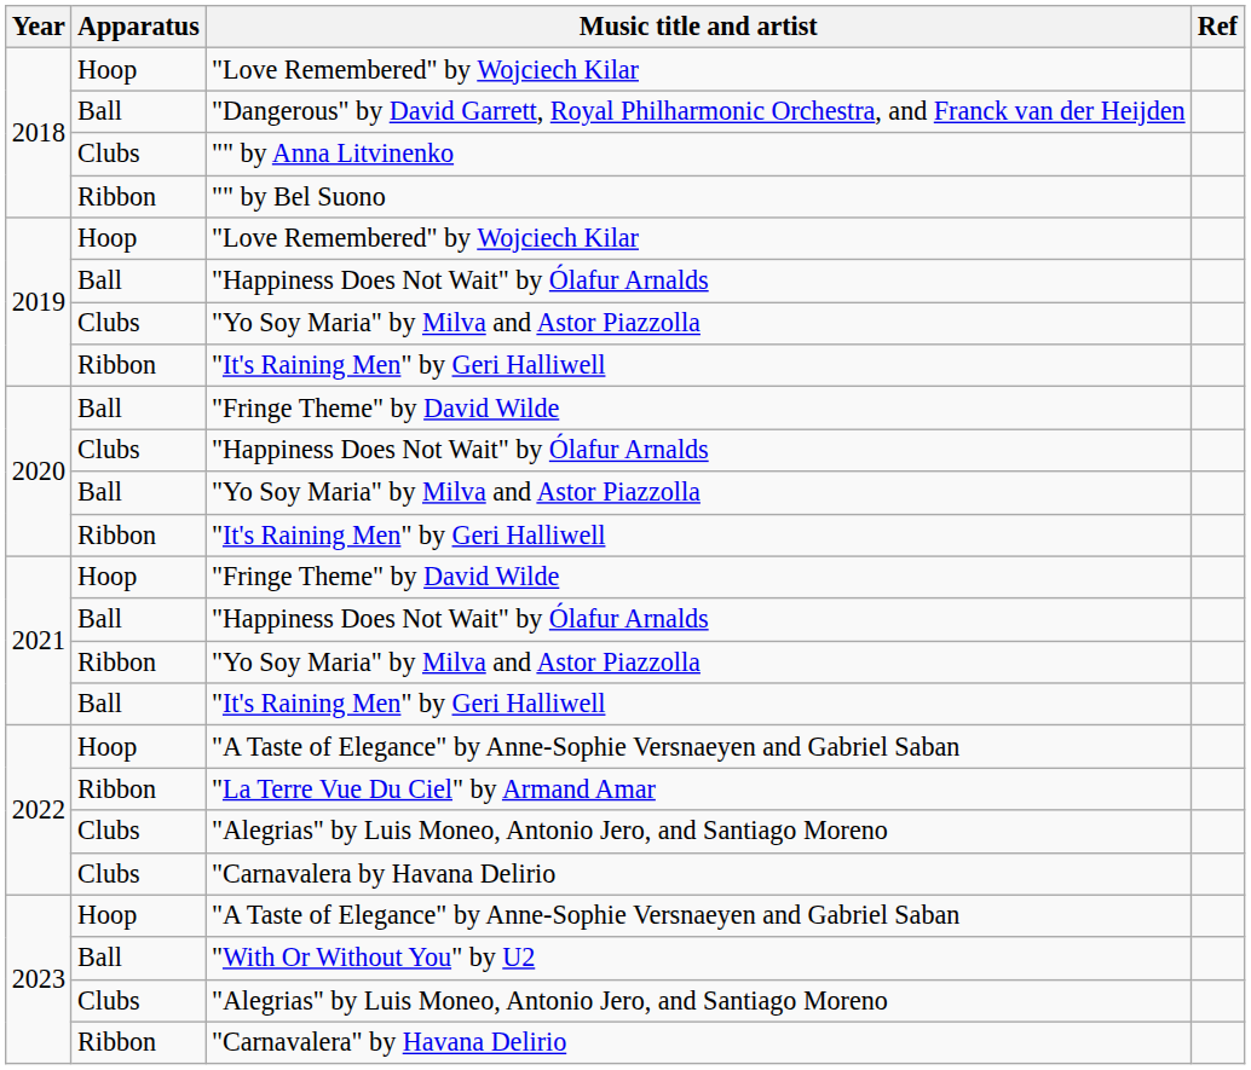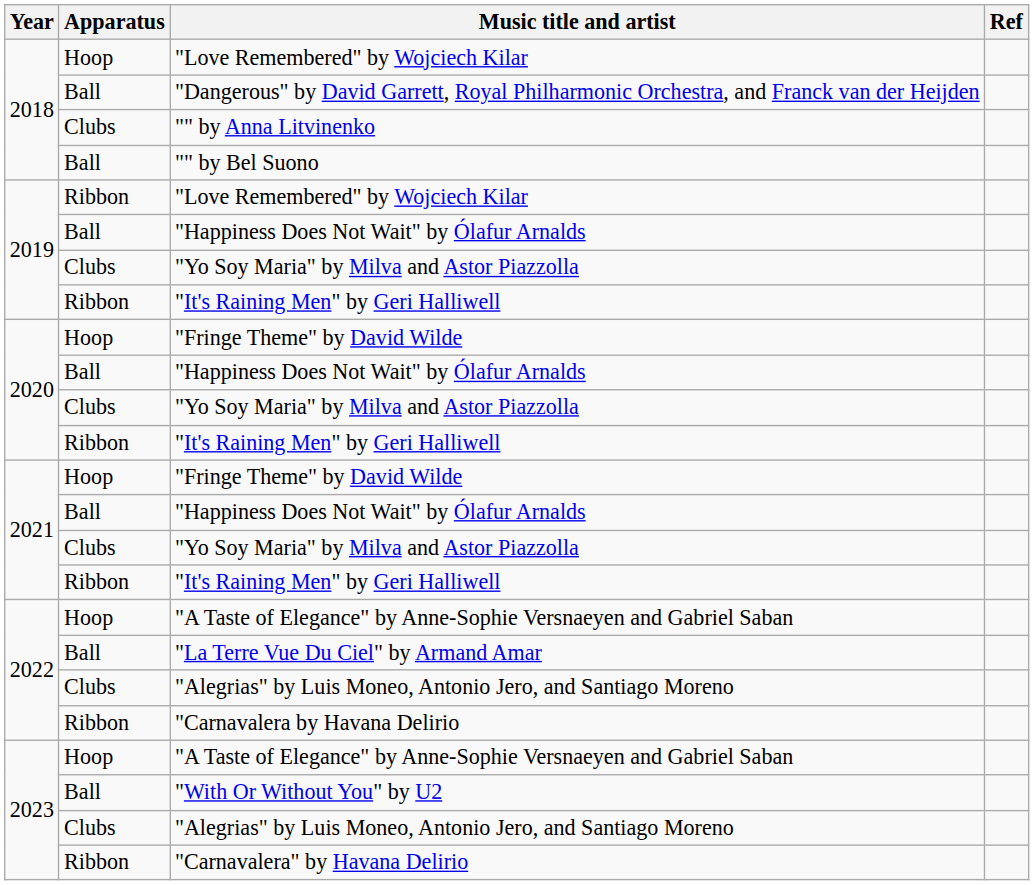"" by Bel Suono | Apparatus: Ribbon -> Ball
2019 / "Love Remembered" by Wojciech Kilar | Apparatus: Hoop -> Ribbon
2020 / "Fringe Theme" by David Wilde | Apparatus: Ball -> Hoop
2020 / "Happiness Does Not Wait" by Ólafur Arnalds | Apparatus: Clubs -> Ball
2020 / "Yo Soy Maria" by Milva and Astor Piazzolla | Apparatus: Ball -> Clubs
2021 / "Yo Soy Maria" by Milva and Astor Piazzolla | Apparatus: Ribbon -> Clubs
2021 / "It's Raining Men" by Geri Halliwell | Apparatus: Ball -> Ribbon
"La Terre Vue Du Ciel" by Armand Amar | Apparatus: Ribbon -> Ball
"Carnavalera by Havana Delirio | Apparatus: Clubs -> Ribbon
